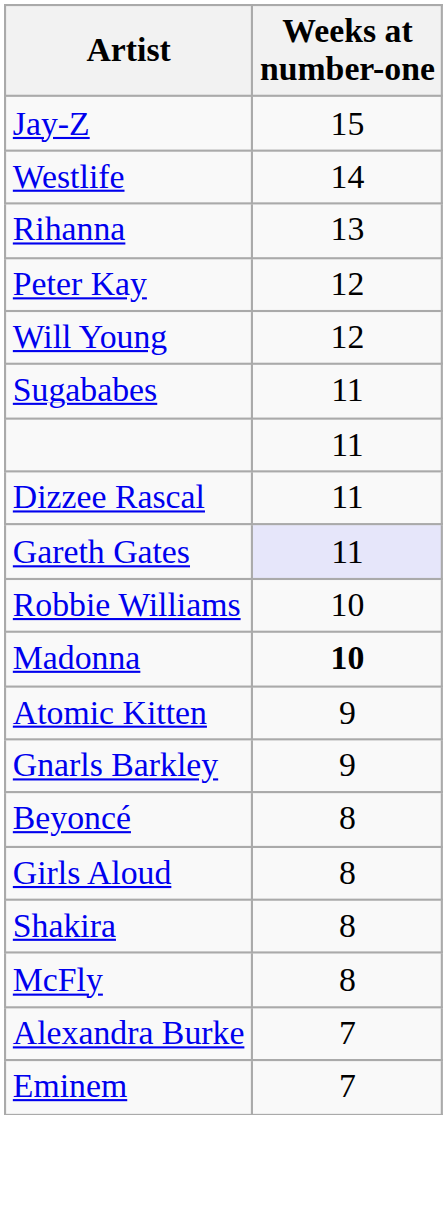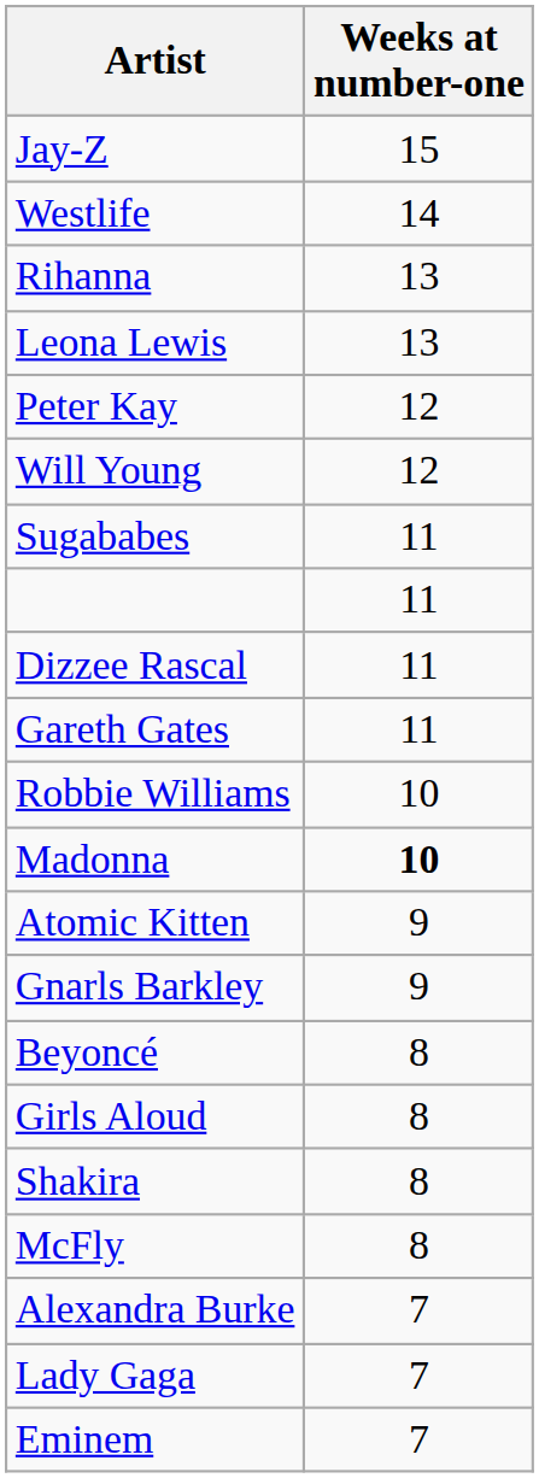+ row: Leona Lewis | 13
Gareth Gates | Weeks at number-one: lavender background -> no background
+ row: Lady Gaga | 7
